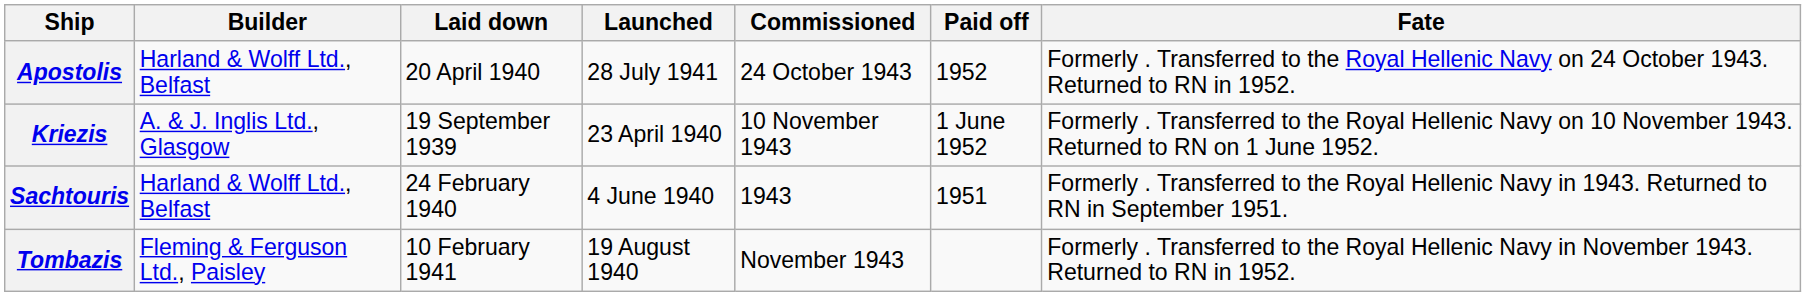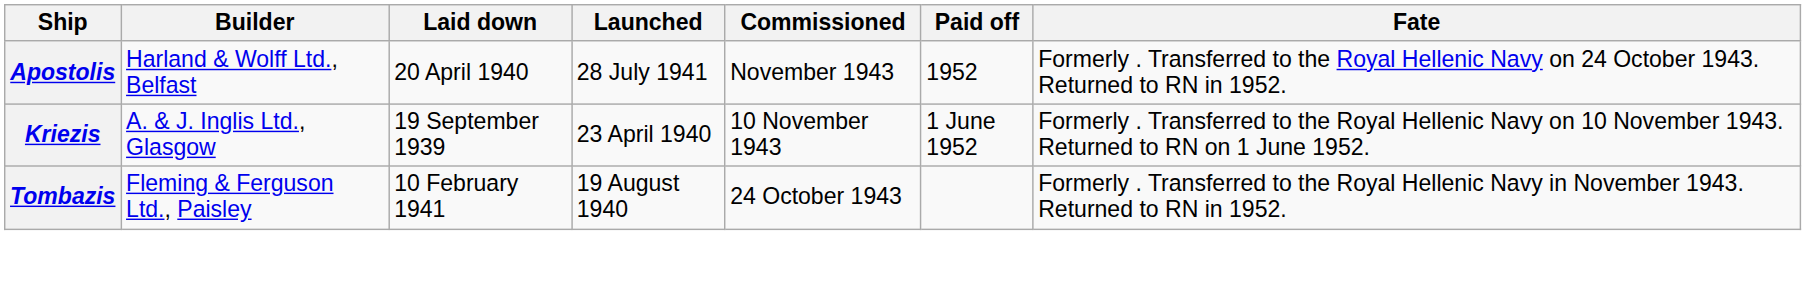Apostolis | Commissioned: 24 October 1943 -> November 1943
- row: Sachtouris | Harland & Wolff Ltd., Belfast | 24 February 1940 | 4 June 1940 | 1943 | 1951 | Formerly . Transferred to the Royal Hellenic Navy in 1943. Returned to RN in September 1951.
Tombazis | Commissioned: November 1943 -> 24 October 1943
